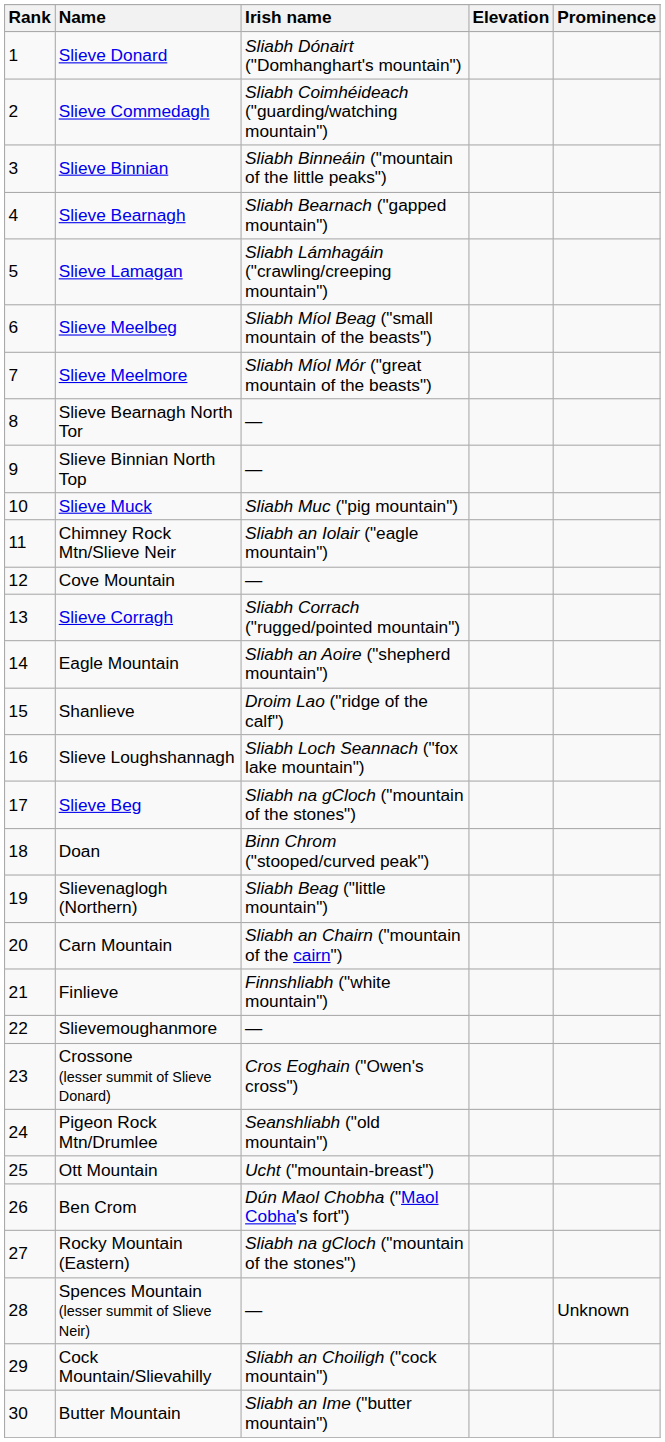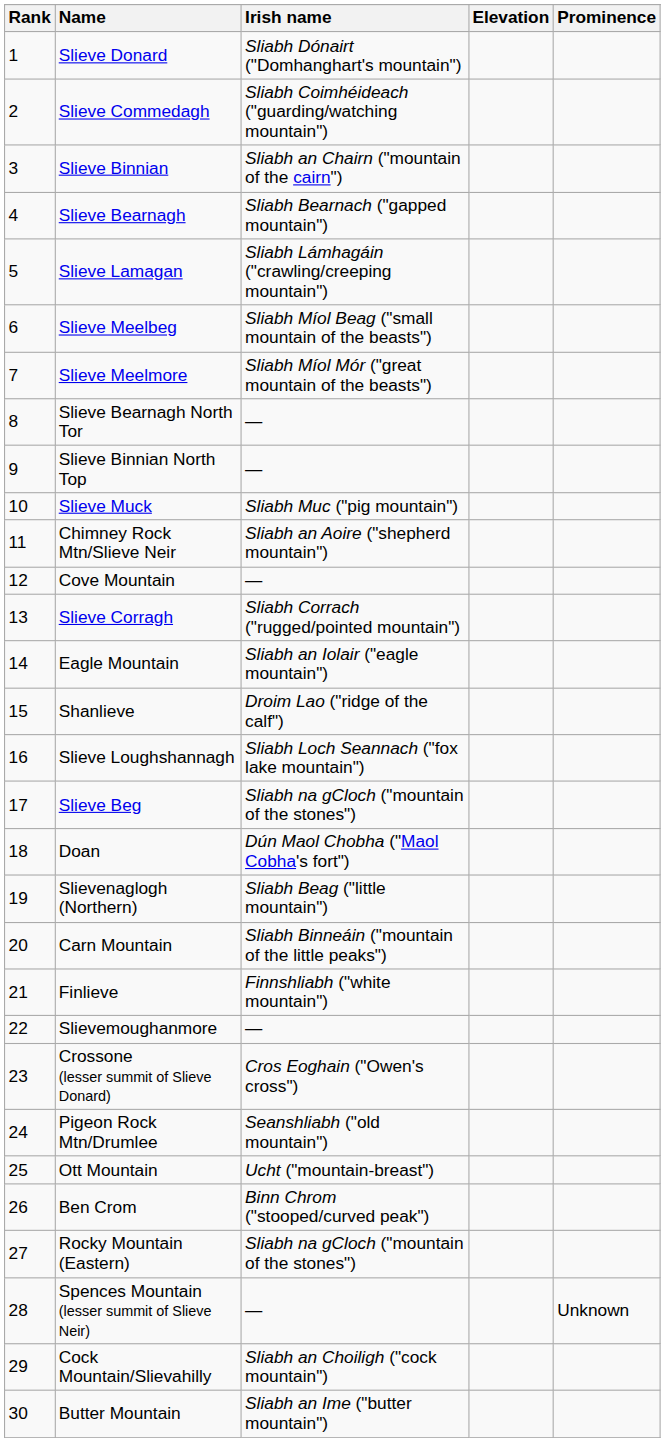Slieve Binnian | Irish name: Sliabh Binneáin ("mountain of the little peaks") -> Sliabh an Chairn ("mountain of the cairn")
Chimney Rock Mtn/Slieve Neir | Irish name: Sliabh an Iolair ("eagle mountain") -> Sliabh an Aoire ("shepherd mountain")
Eagle Mountain | Irish name: Sliabh an Aoire ("shepherd mountain") -> Sliabh an Iolair ("eagle mountain")
Doan | Irish name: Binn Chrom ("stooped/curved peak") -> Dún Maol Chobha ("Maol Cobha's fort")
Carn Mountain | Irish name: Sliabh an Chairn ("mountain of the cairn") -> Sliabh Binneáin ("mountain of the little peaks")
Ben Crom | Irish name: Dún Maol Chobha ("Maol Cobha's fort") -> Binn Chrom ("stooped/curved peak")
